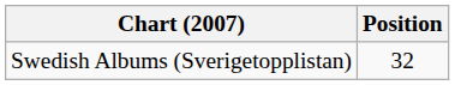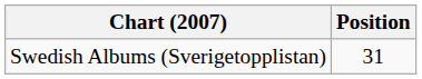Swedish Albums (Sverigetopplistan) | Position: 32 -> 31
